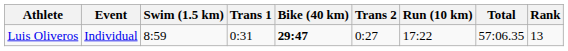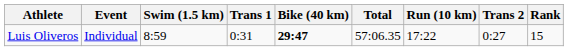columns swapped: Trans 2 <-> Total
Luis Oliveros | Rank: 13 -> 15
